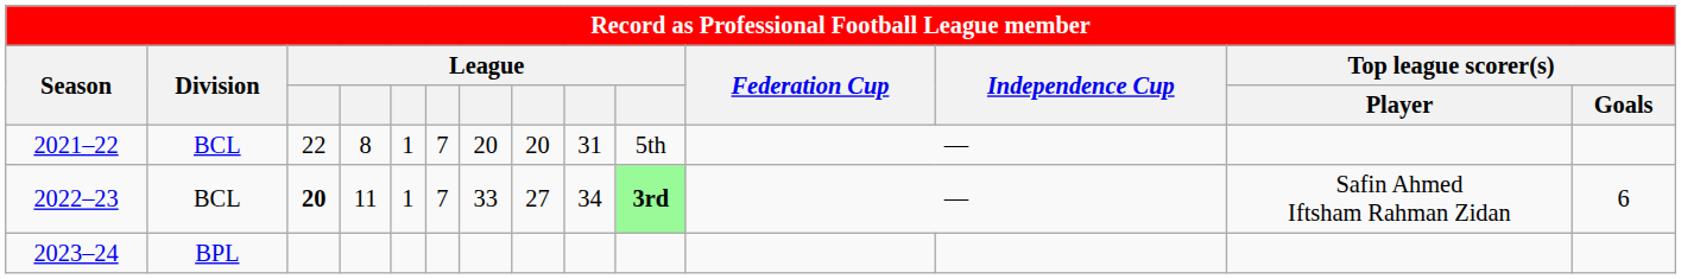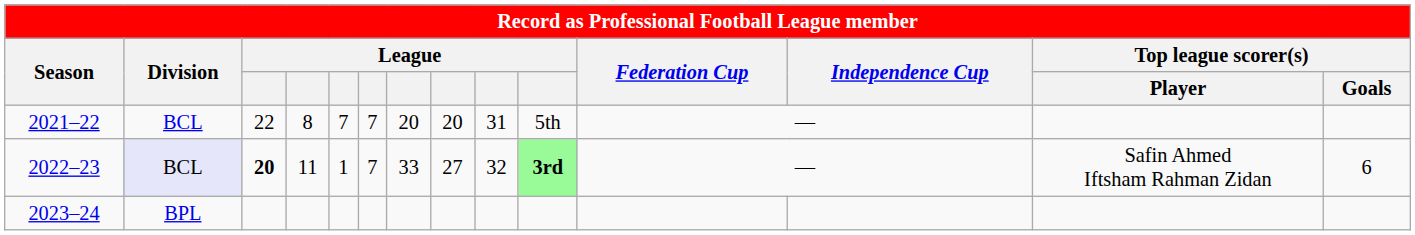2021–22 | column 5: 1 -> 7
2022–23 | Division: no background -> lavender background
2022–23 | column 9: 34 -> 32
